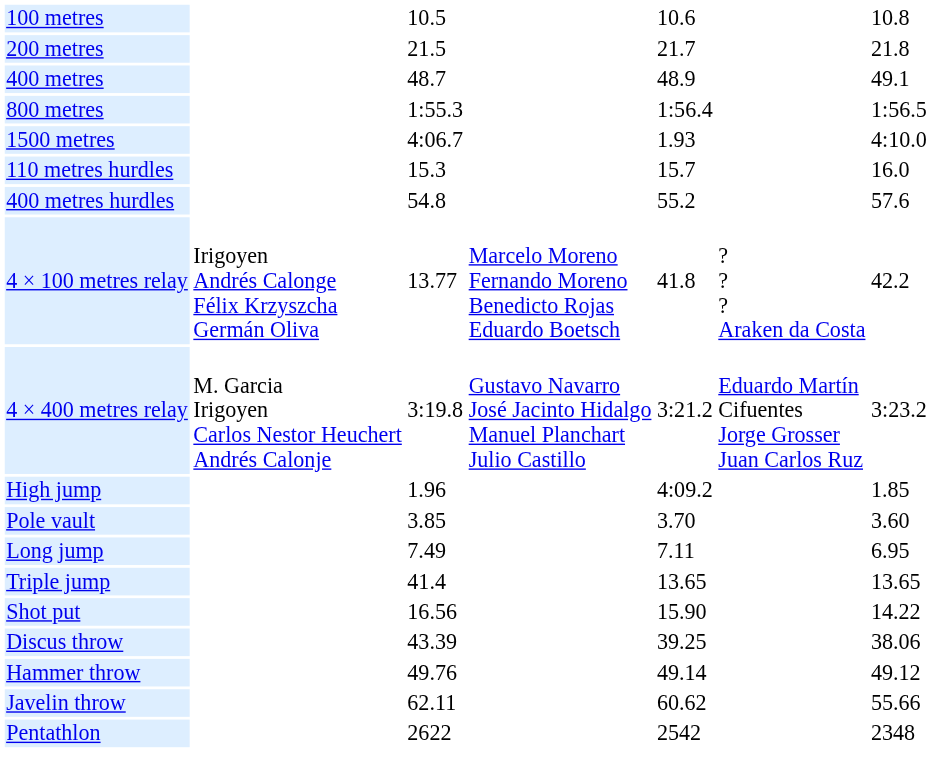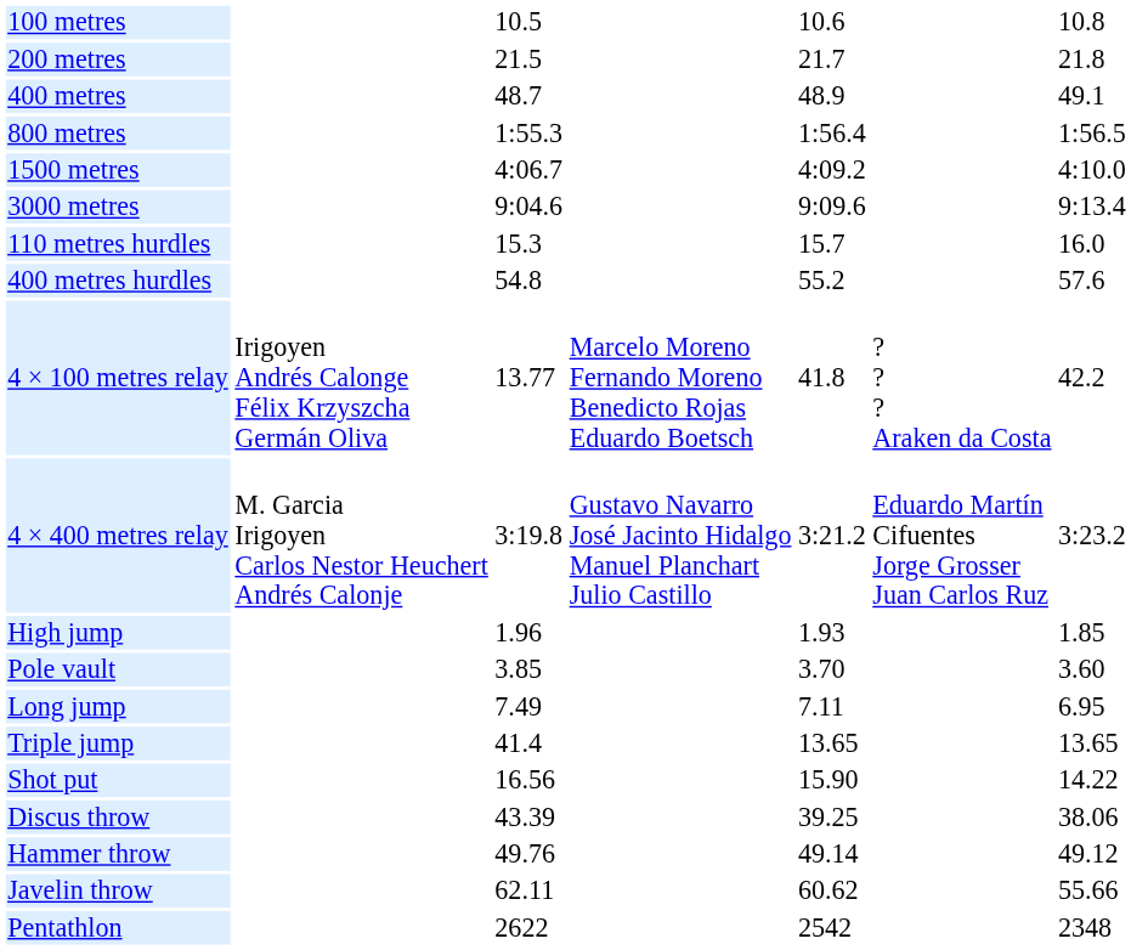1500 metres | column 5: 1.93 -> 4:09.2
+ row: 3000 metres | 9:04.6 | 9:09.6 | 9:13.4
High jump | column 5: 4:09.2 -> 1.93
